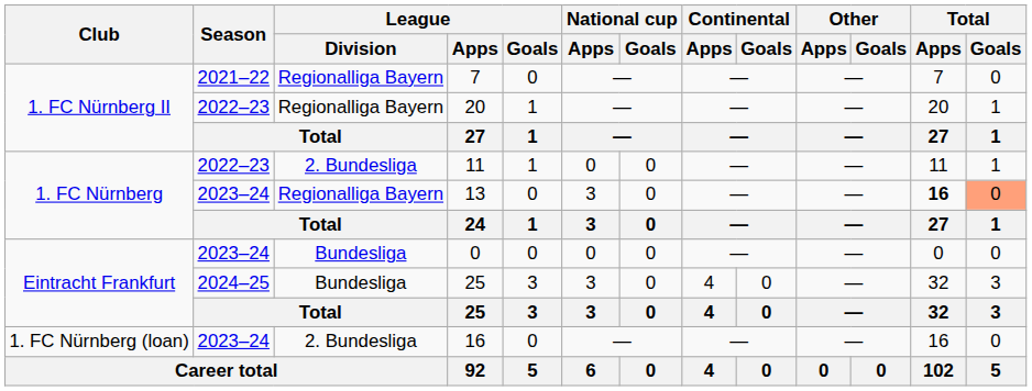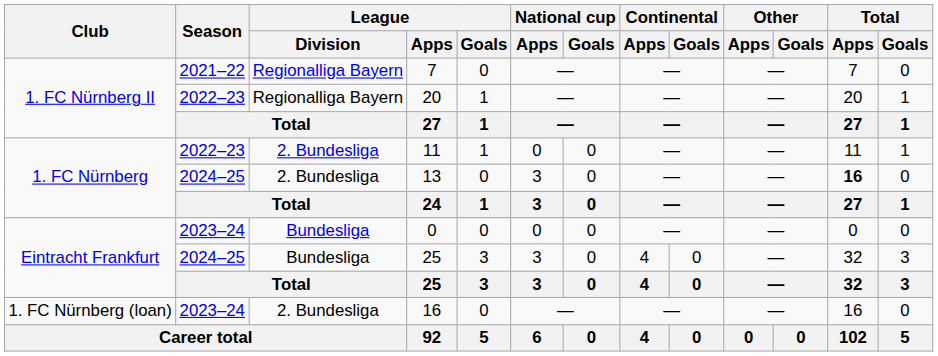13 | Season: 2023–24 -> 2024–25
13 | League / Division: Regionalliga Bayern -> 2. Bundesliga
13 | Total / Goals: lightsalmon background -> no background
